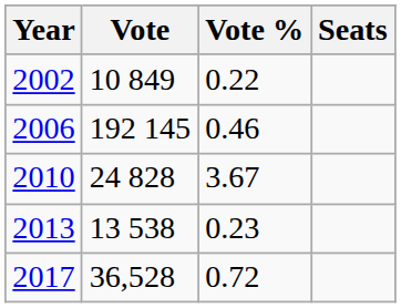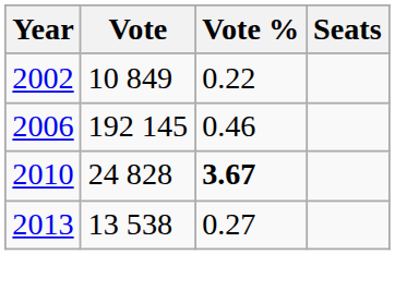2010 | Vote %: normal -> bold
2013 | Vote %: 0.23 -> 0.27
- row: 2017 | 36,528 | 0.72
